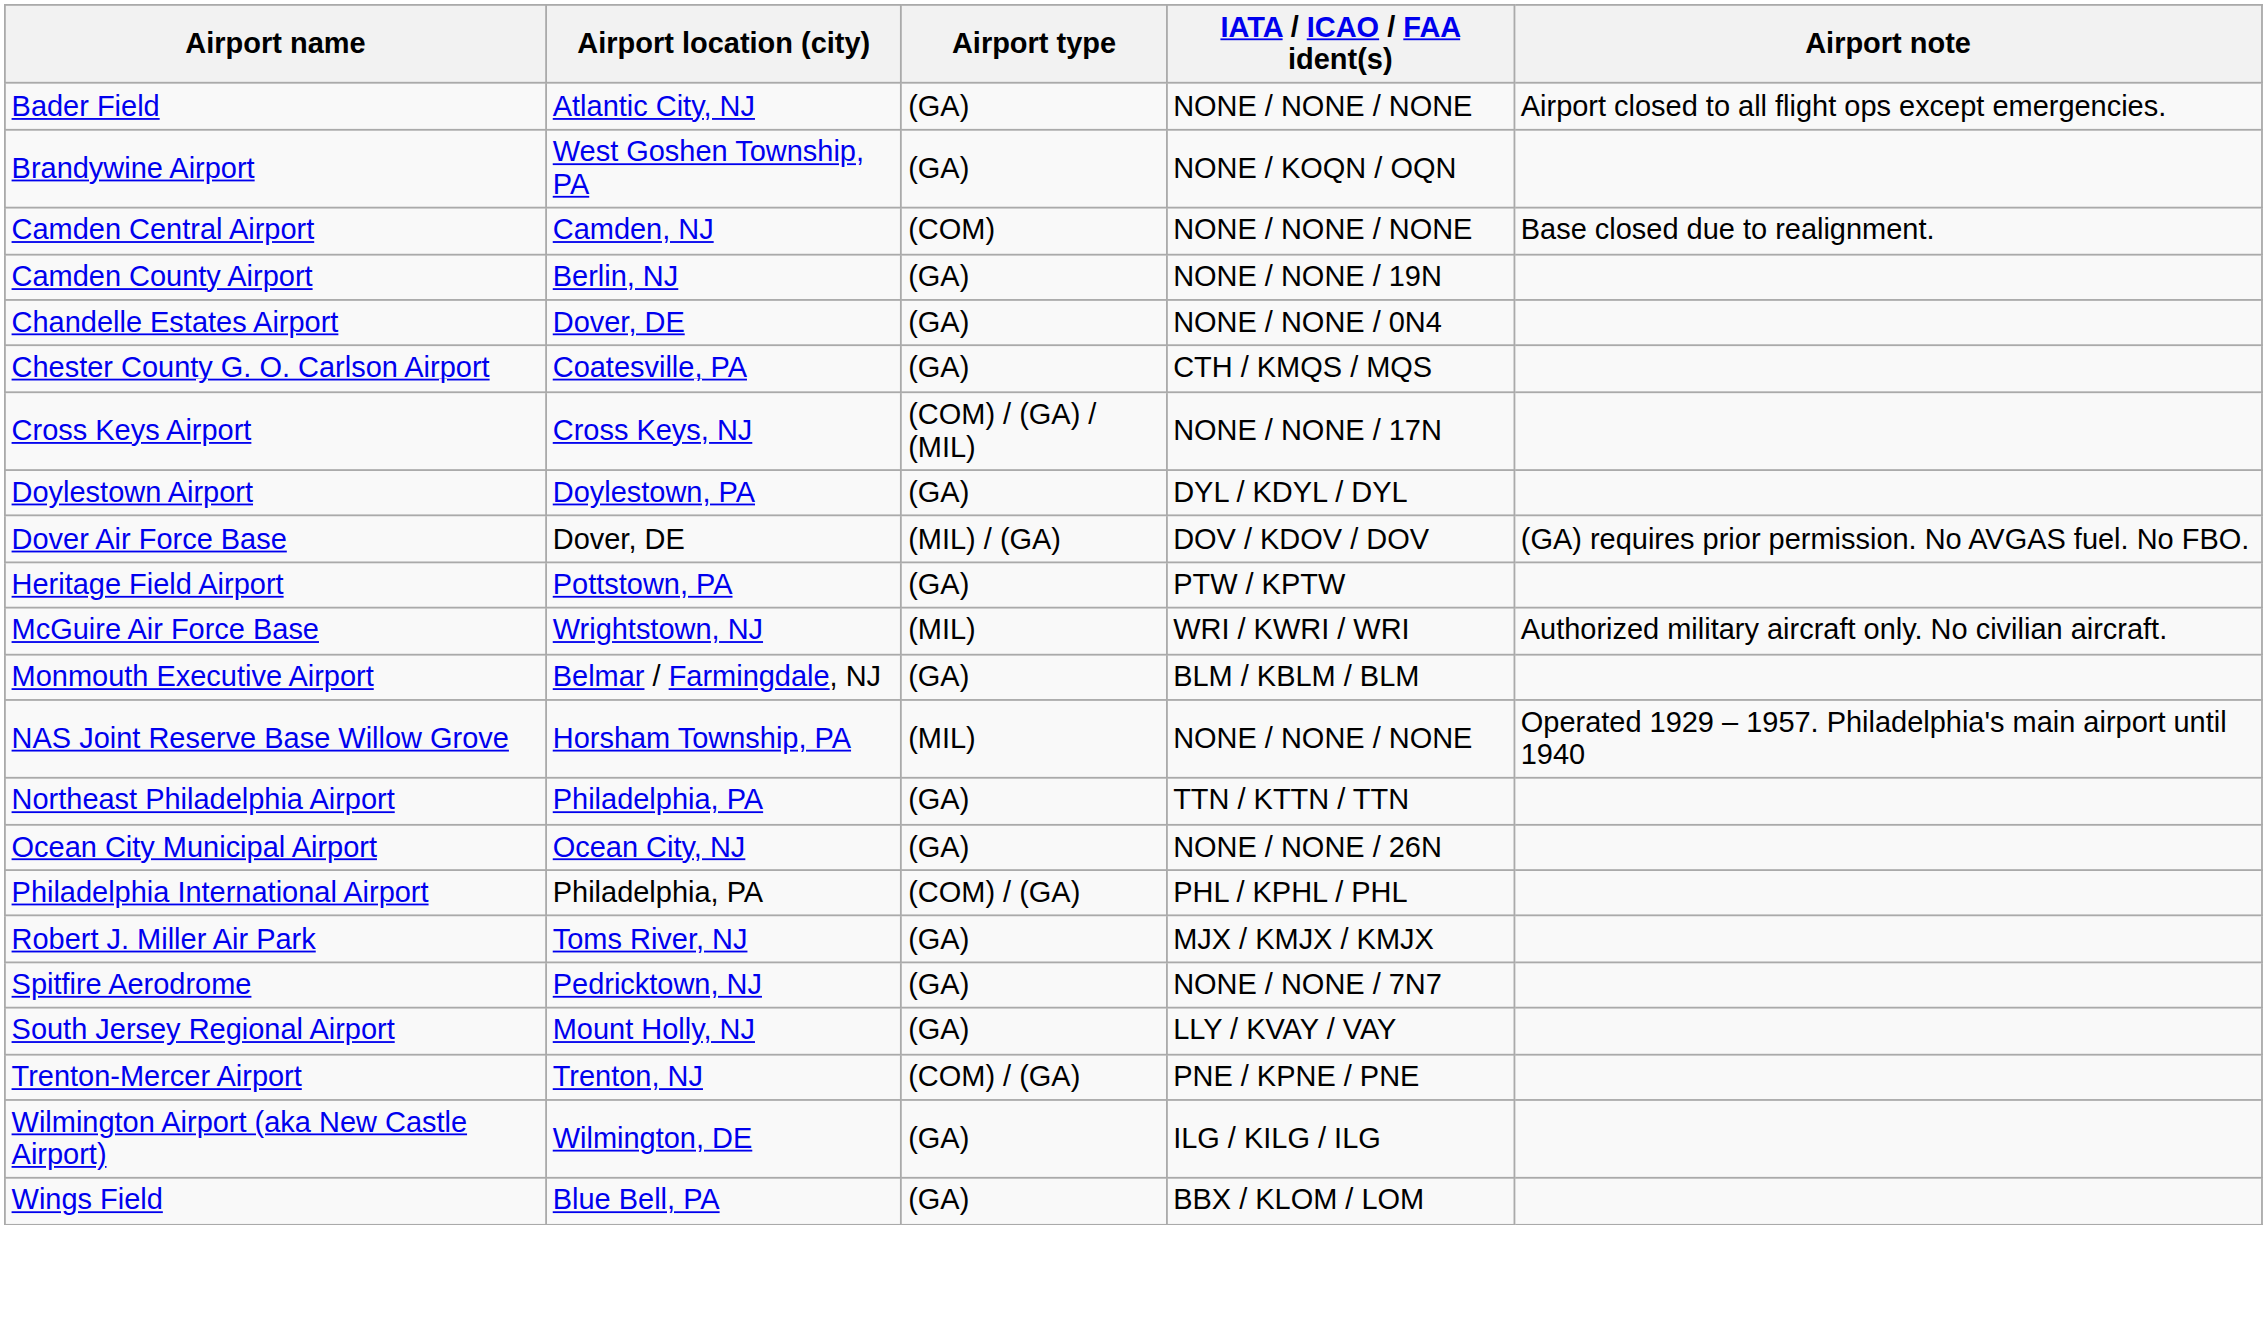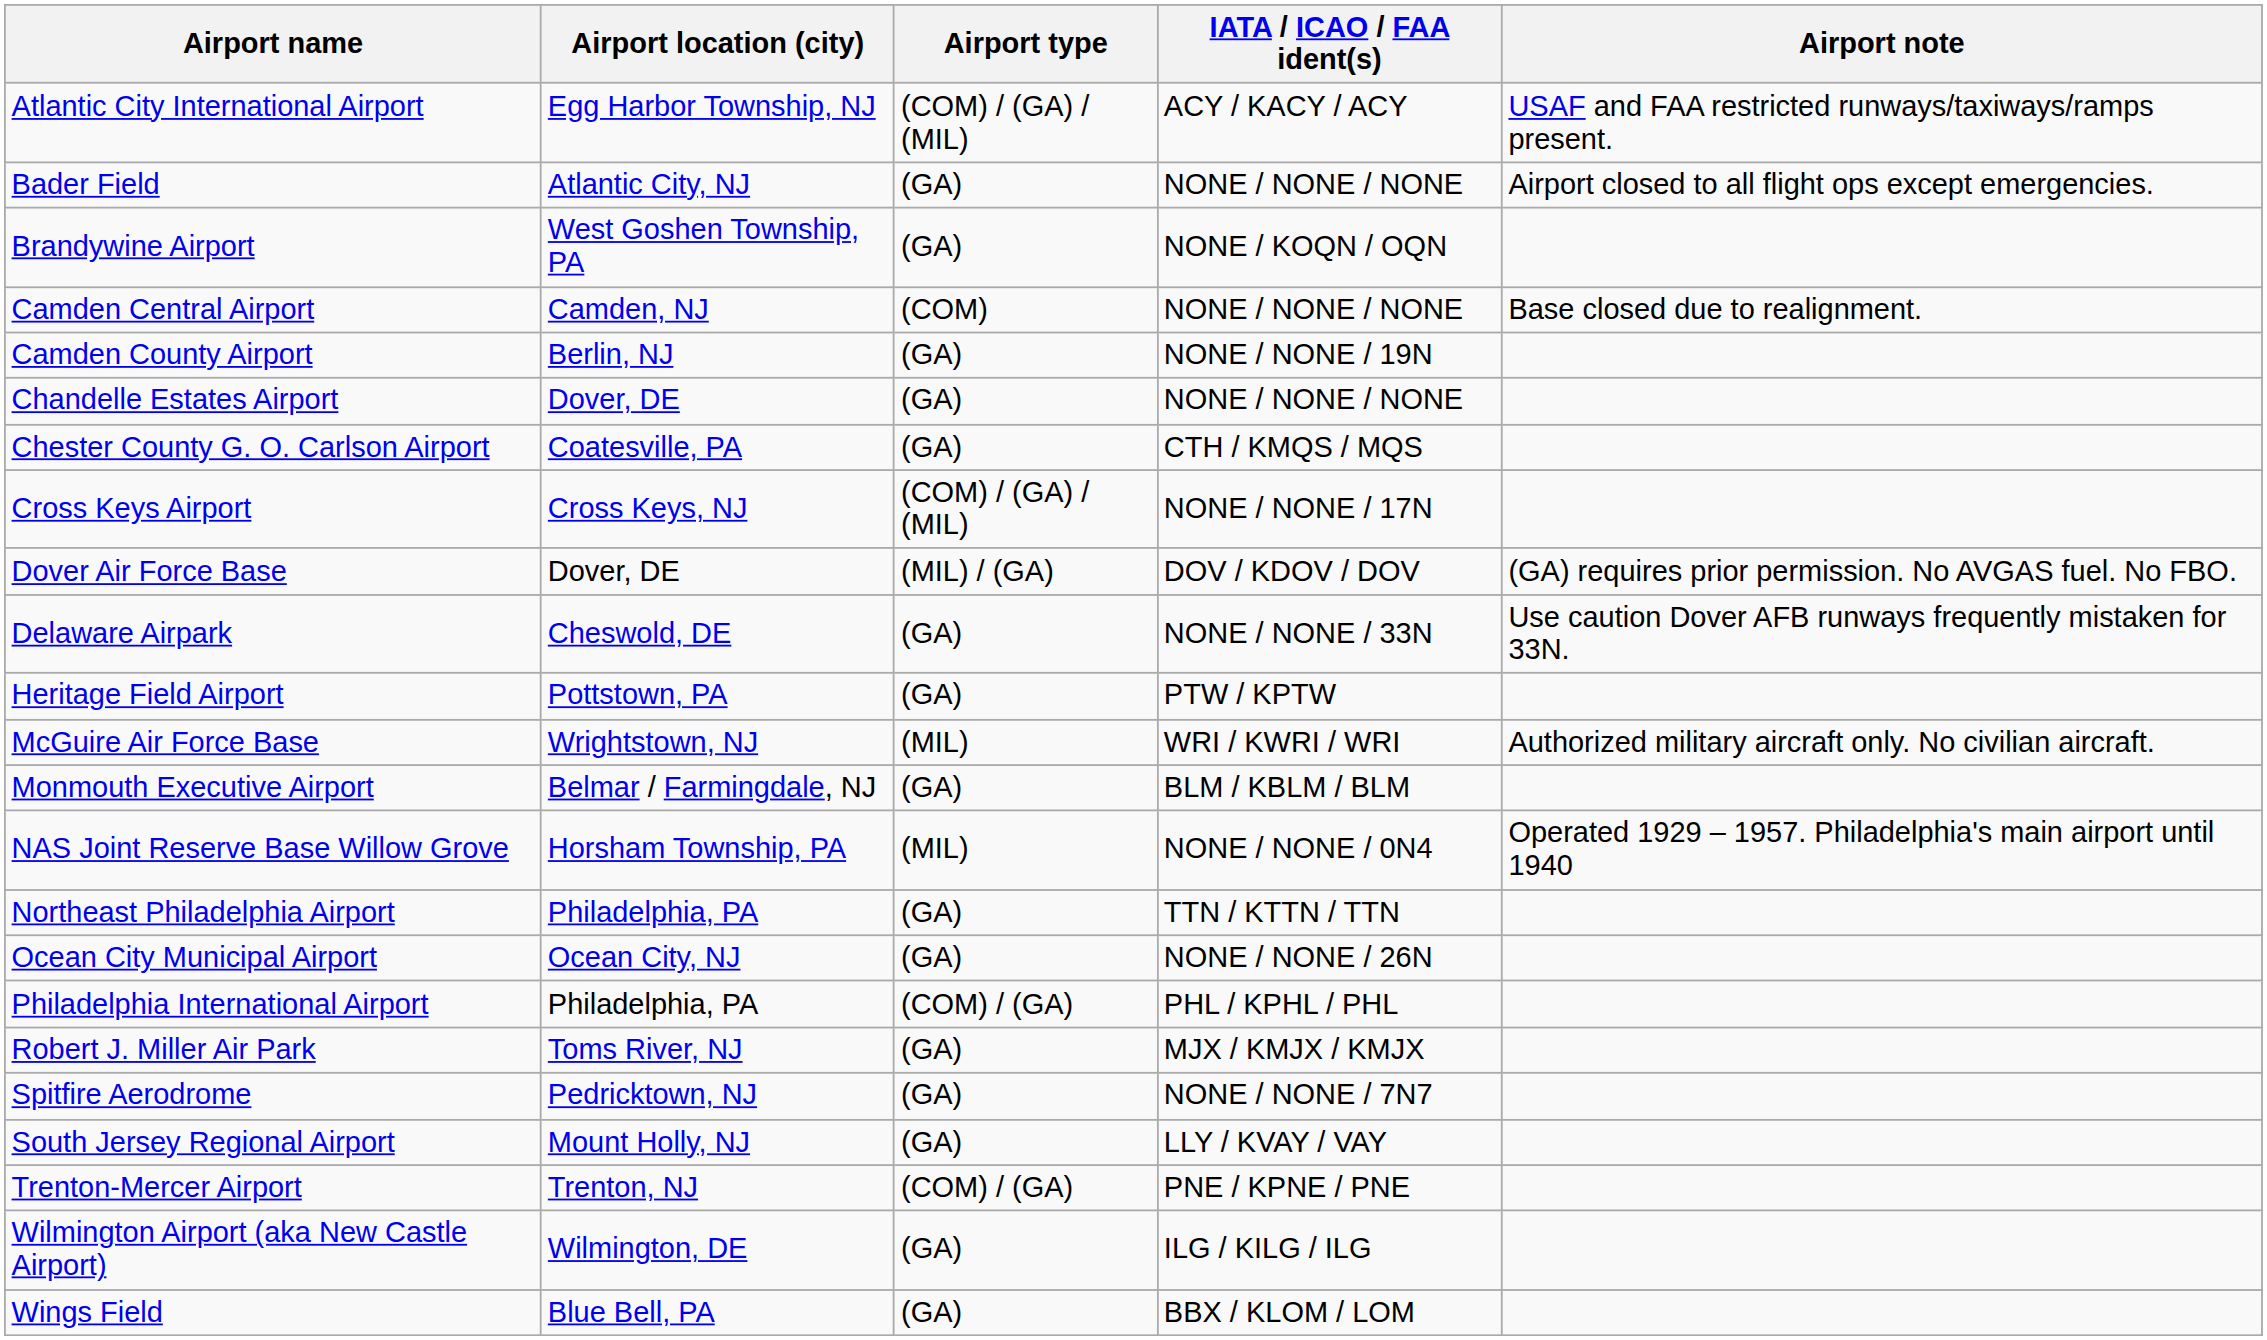+ row: Atlantic City International Airport | Egg Harbor Township, NJ | (COM) / (GA) / (MIL) | ACY / KACY / ACY | USAF and FAA restricted runways/taxiways/ramps present.
Chandelle Estates Airport | IATA / ICAO / FAA ident(s): NONE / NONE / 0N4 -> NONE / NONE / NONE
- row: Doylestown Airport | Doylestown, PA | (GA) | DYL / KDYL / DYL
+ row: Delaware Airpark | Cheswold, DE | (GA) | NONE / NONE / 33N | Use caution Dover AFB runways frequently mistaken for 33N.
NAS Joint Reserve Base Willow Grove | IATA / ICAO / FAA ident(s): NONE / NONE / NONE -> NONE / NONE / 0N4
